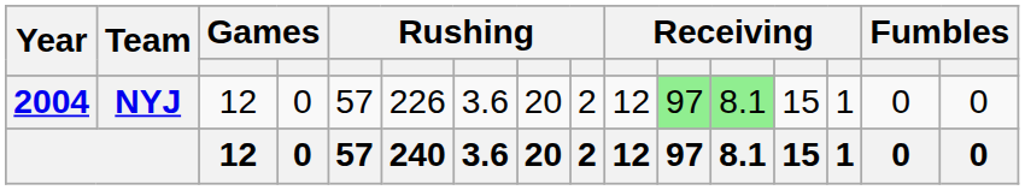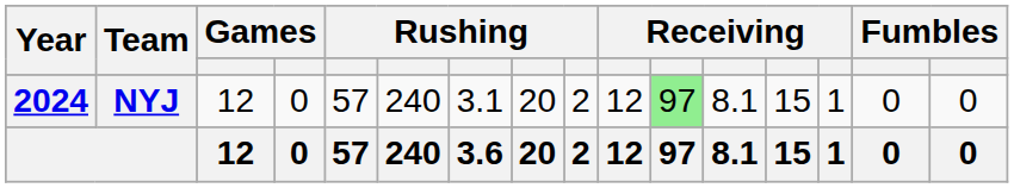NYJ | Year: 2004 -> 2024
NYJ | column 6: 226 -> 240
NYJ | column 7: 3.6 -> 3.1
NYJ | column 12: lightgreen background -> no background
